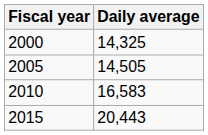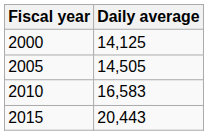2000 | Daily average: 14,325 -> 14,125
